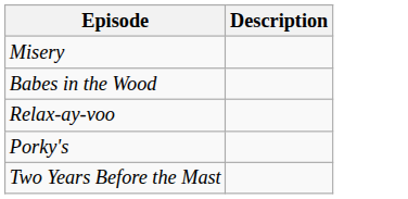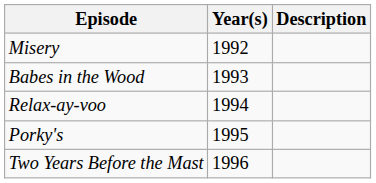+ column: Year(s) | 1992 | 1993 | 1994 | 1995 | 1996
